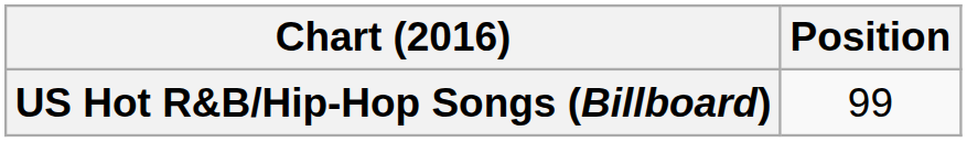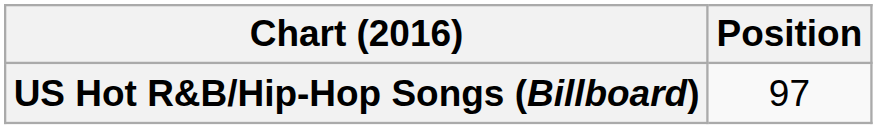US Hot R&B/Hip-Hop Songs (Billboard) | Position: 99 -> 97
